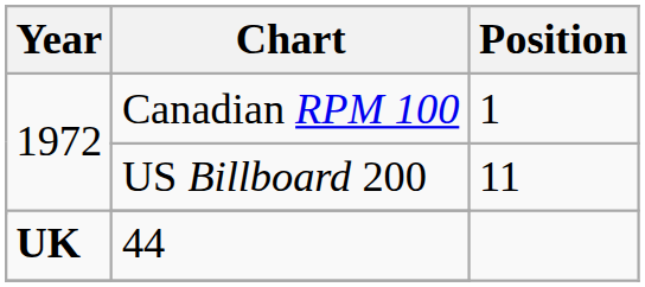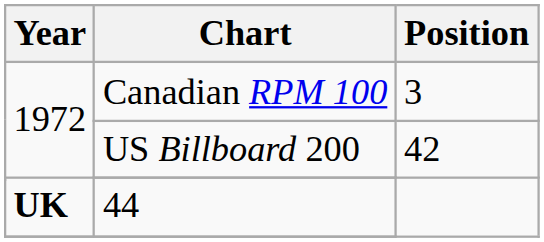Canadian RPM 100 | Position: 1 -> 3
US Billboard 200 | Position: 11 -> 42
